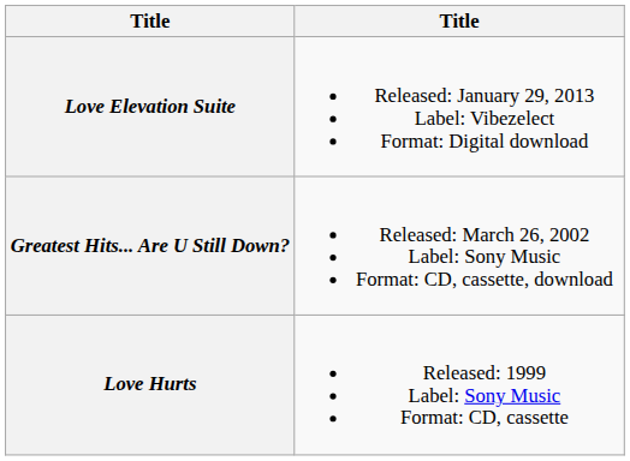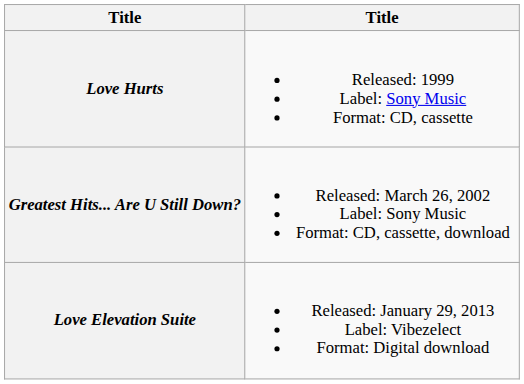rows swapped: Love Hurts <-> Love Elevation Suite
